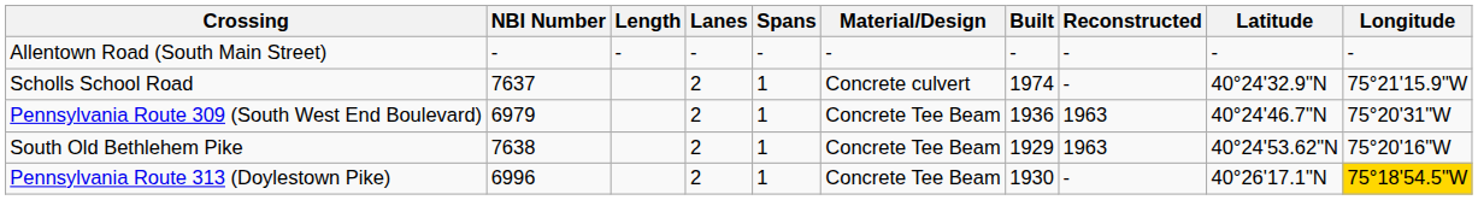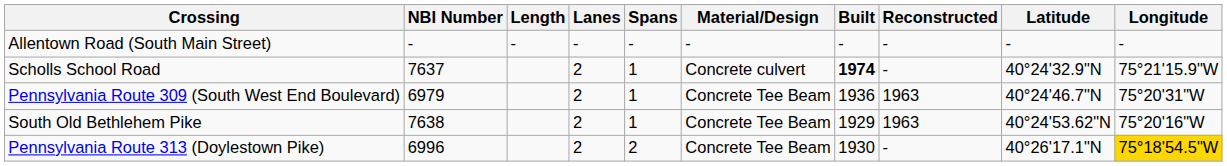Scholls School Road | Built: normal -> bold
Pennsylvania Route 313 (Doylestown Pike) | Spans: 1 -> 2
